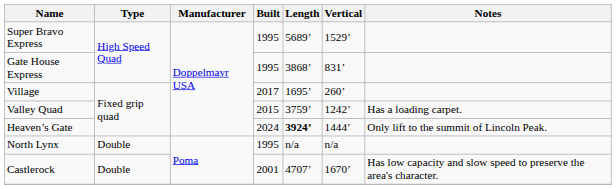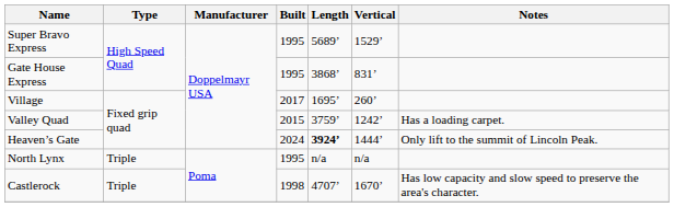North Lynx | Type: Double -> Triple
Castlerock | Type: Double -> Triple
Castlerock | Built: 2001 -> 1998
